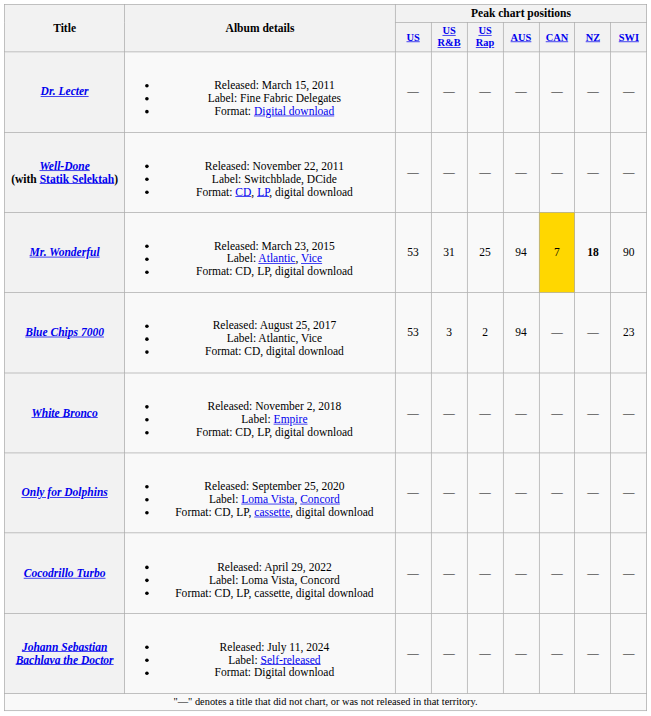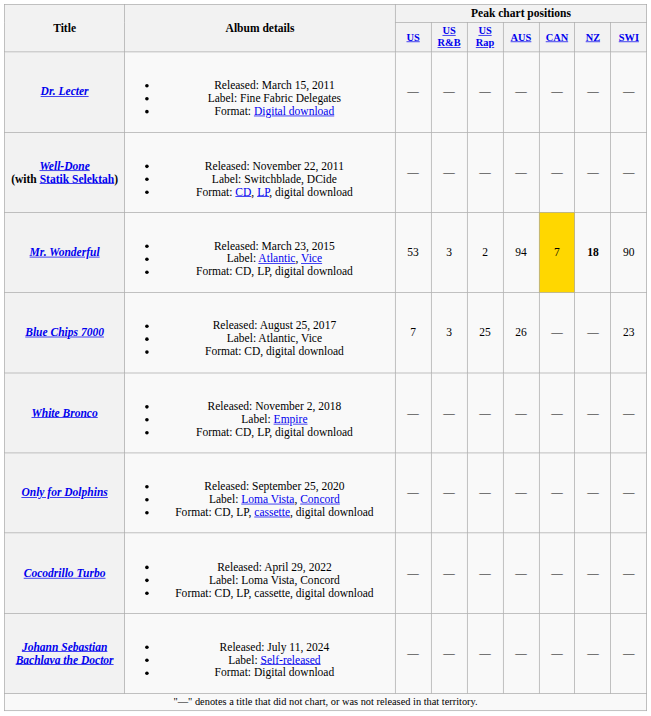Mr. Wonderful | Peak chart positions / US R&B: 31 -> 3
Mr. Wonderful | Peak chart positions / US Rap: 25 -> 2
Blue Chips 7000 | Peak chart positions / US: 53 -> 7
Blue Chips 7000 | Peak chart positions / US Rap: 2 -> 25
Blue Chips 7000 | Peak chart positions / AUS: 94 -> 26
